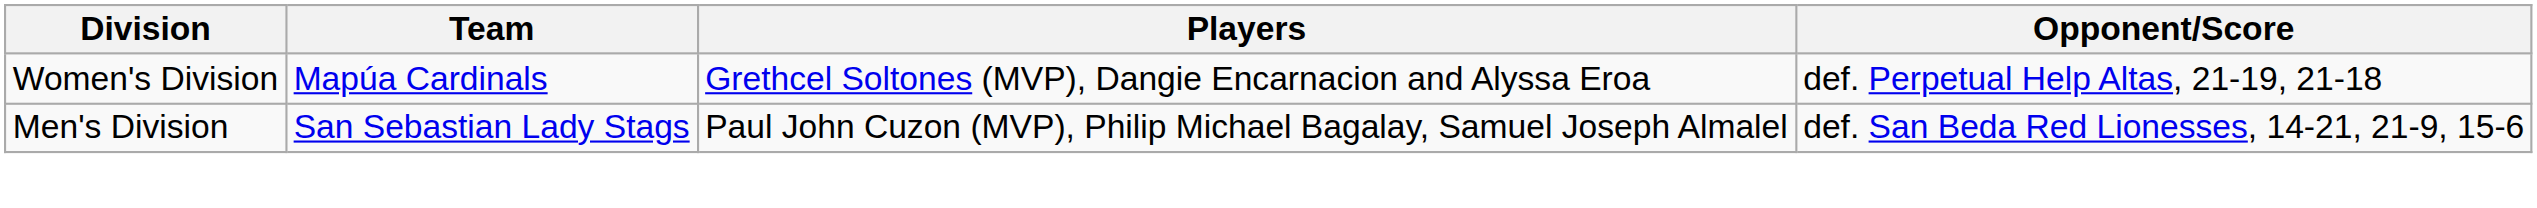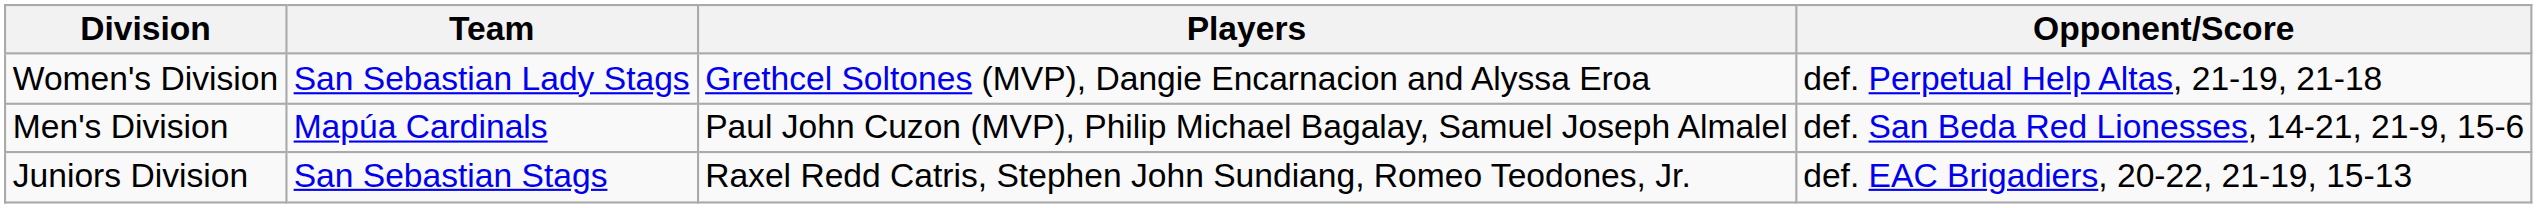Women's Division | Team: Mapúa Cardinals -> San Sebastian Lady Stags
Men's Division | Team: San Sebastian Lady Stags -> Mapúa Cardinals
+ row: Juniors Division | San Sebastian Stags | Raxel Redd Catris, Stephen John Sundiang, Romeo Teodones, Jr. | def. EAC Brigadiers, 20-22, 21-19, 15-13
